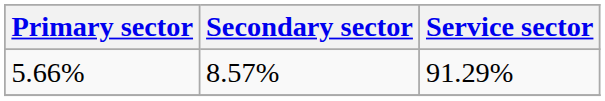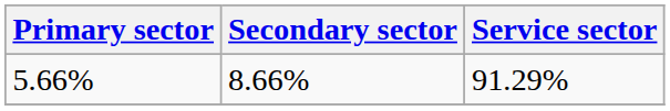5.66% | Secondary sector: 8.57% -> 8.66%
